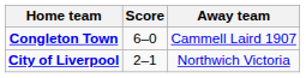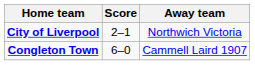rows swapped: City of Liverpool <-> Congleton Town
